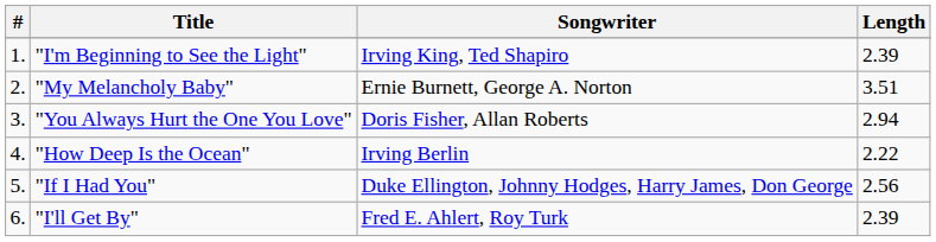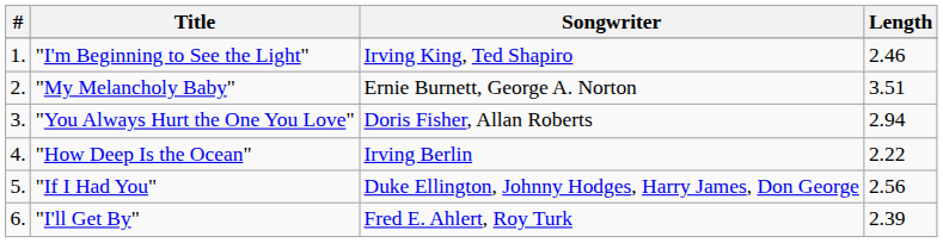"I'm Beginning to See the Light" | Length: 2.39 -> 2.46
